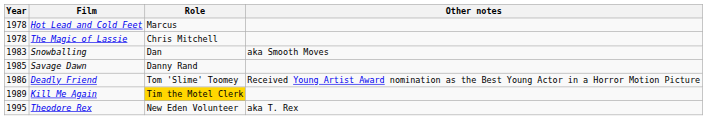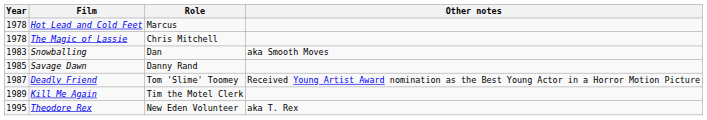Deadly Friend | Year: 1986 -> 1987
Kill Me Again | Role: gold background -> no background
